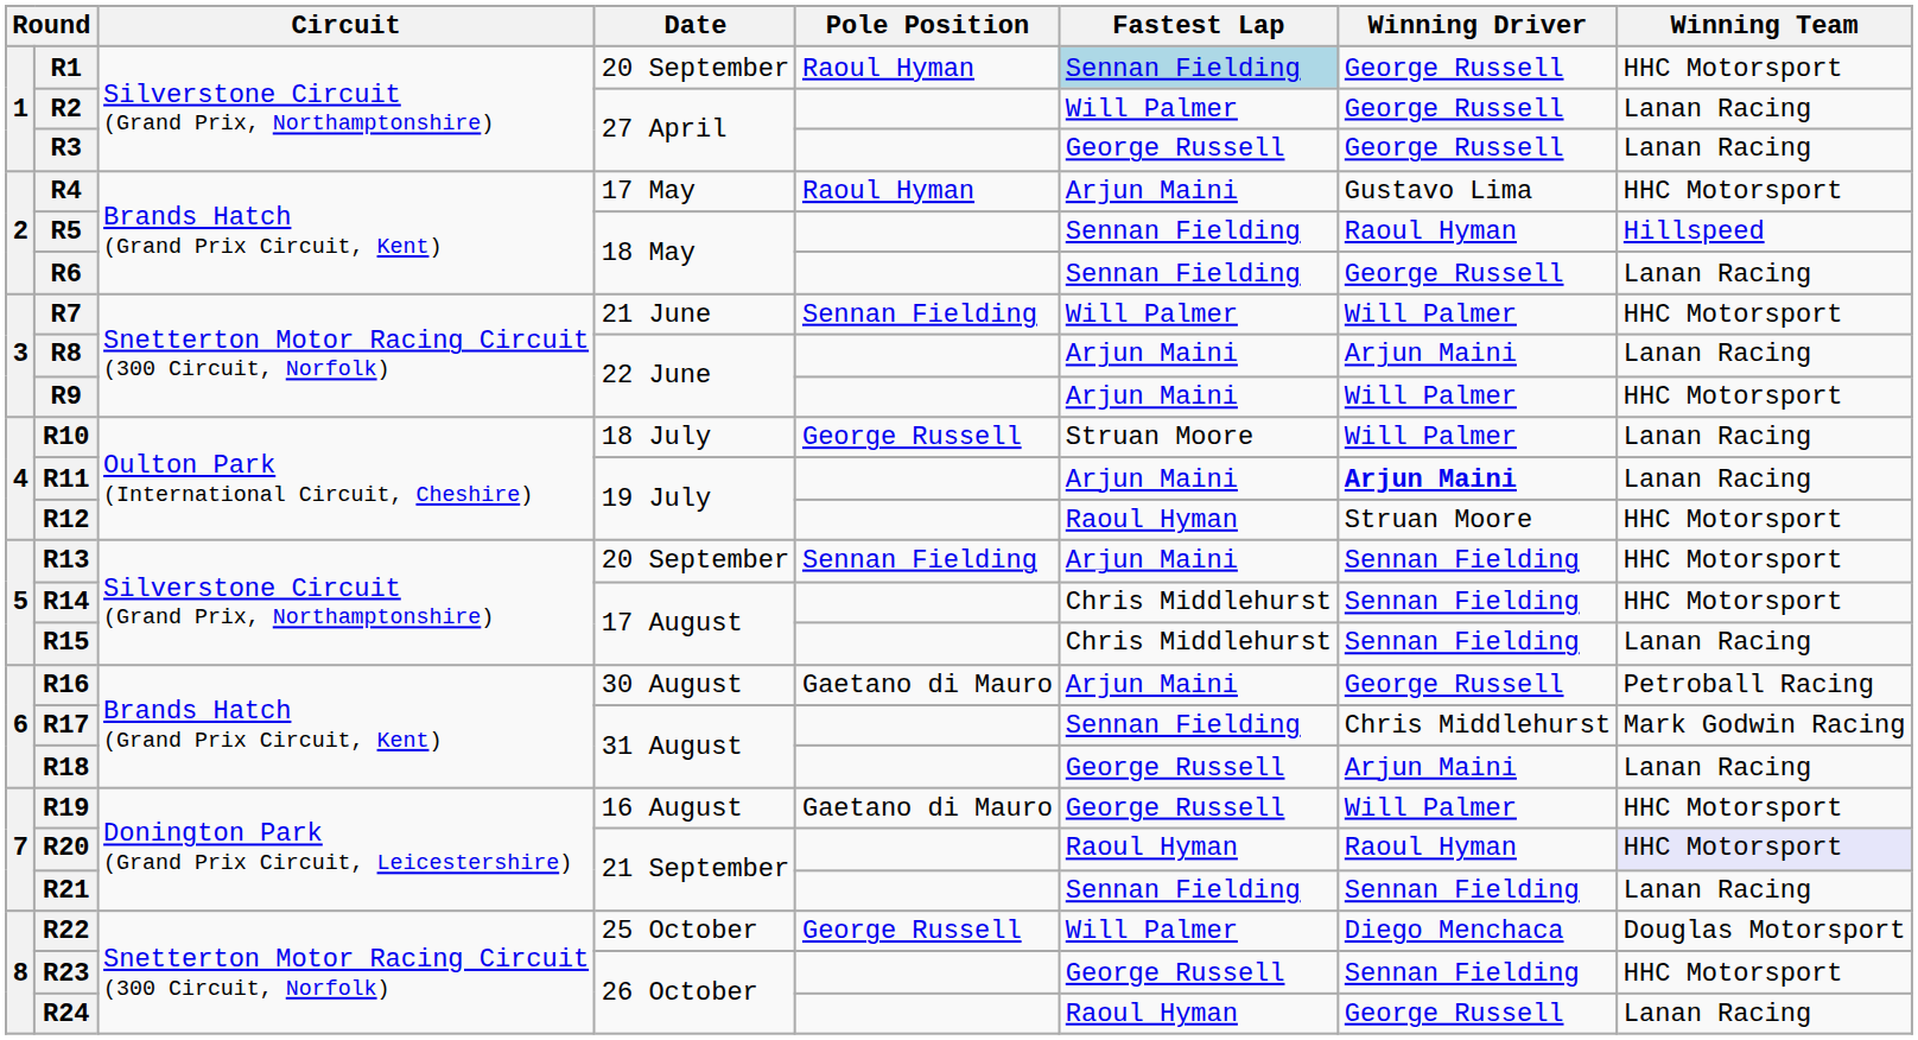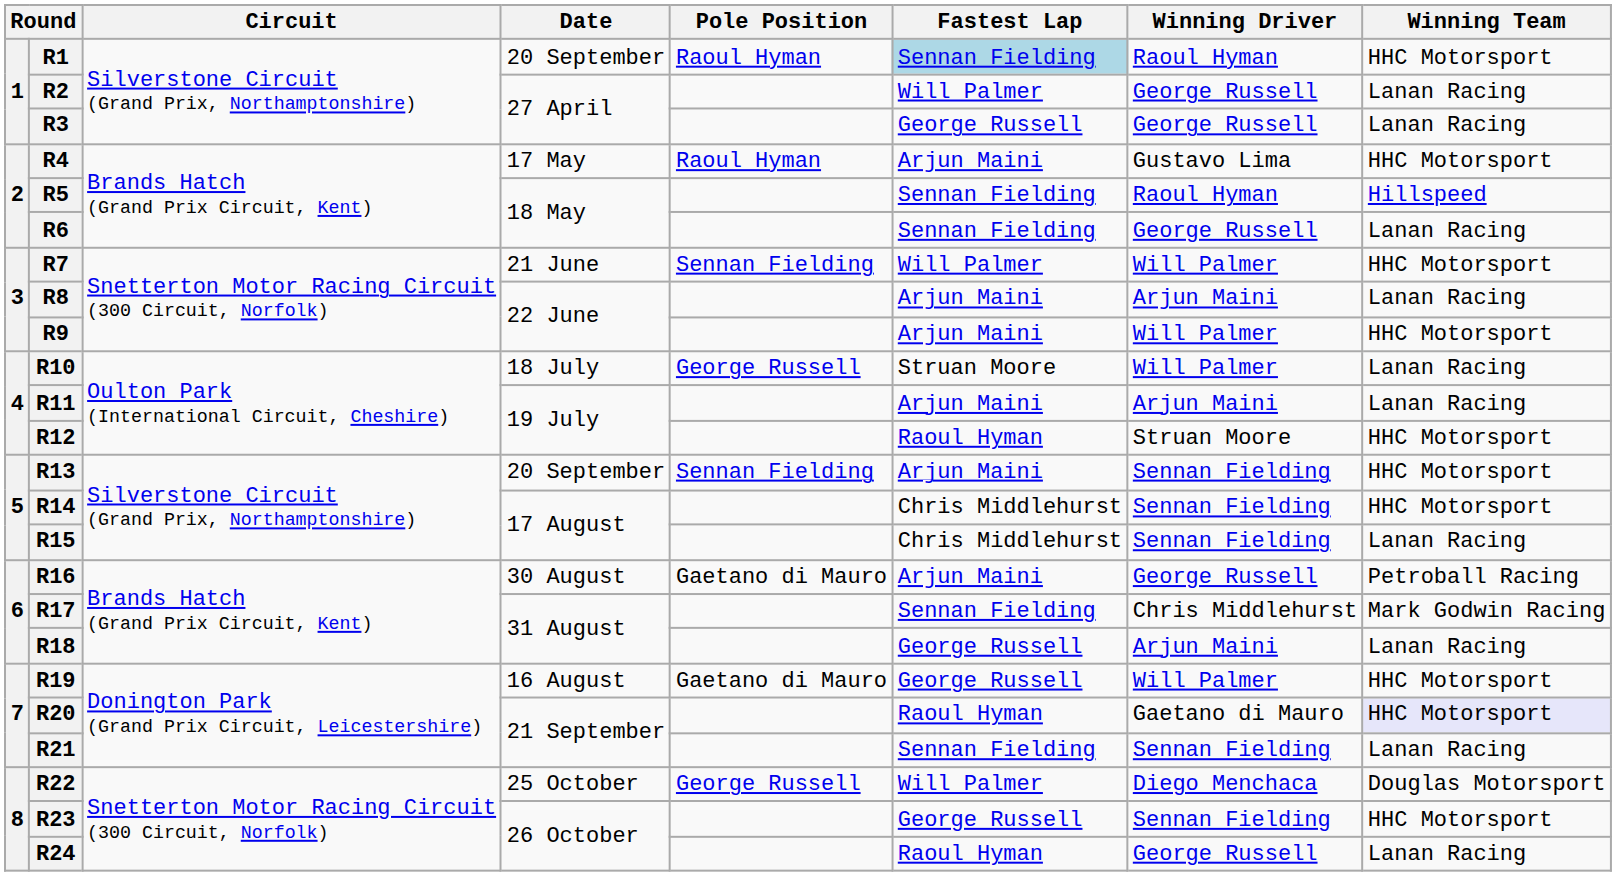R1 | Winning Driver: George Russell -> Raoul Hyman
R11 | Winning Driver: bold -> normal
R20 | Winning Driver: Raoul Hyman -> Gaetano di Mauro
